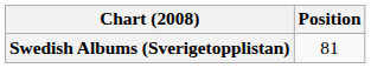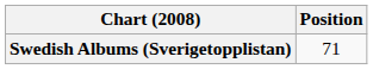Swedish Albums (Sverigetopplistan) | Position: 81 -> 71
